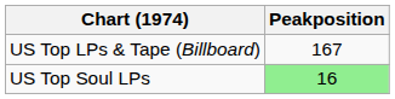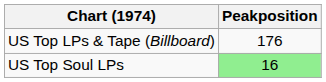US Top LPs & Tape (Billboard) | Peakposition: 167 -> 176
